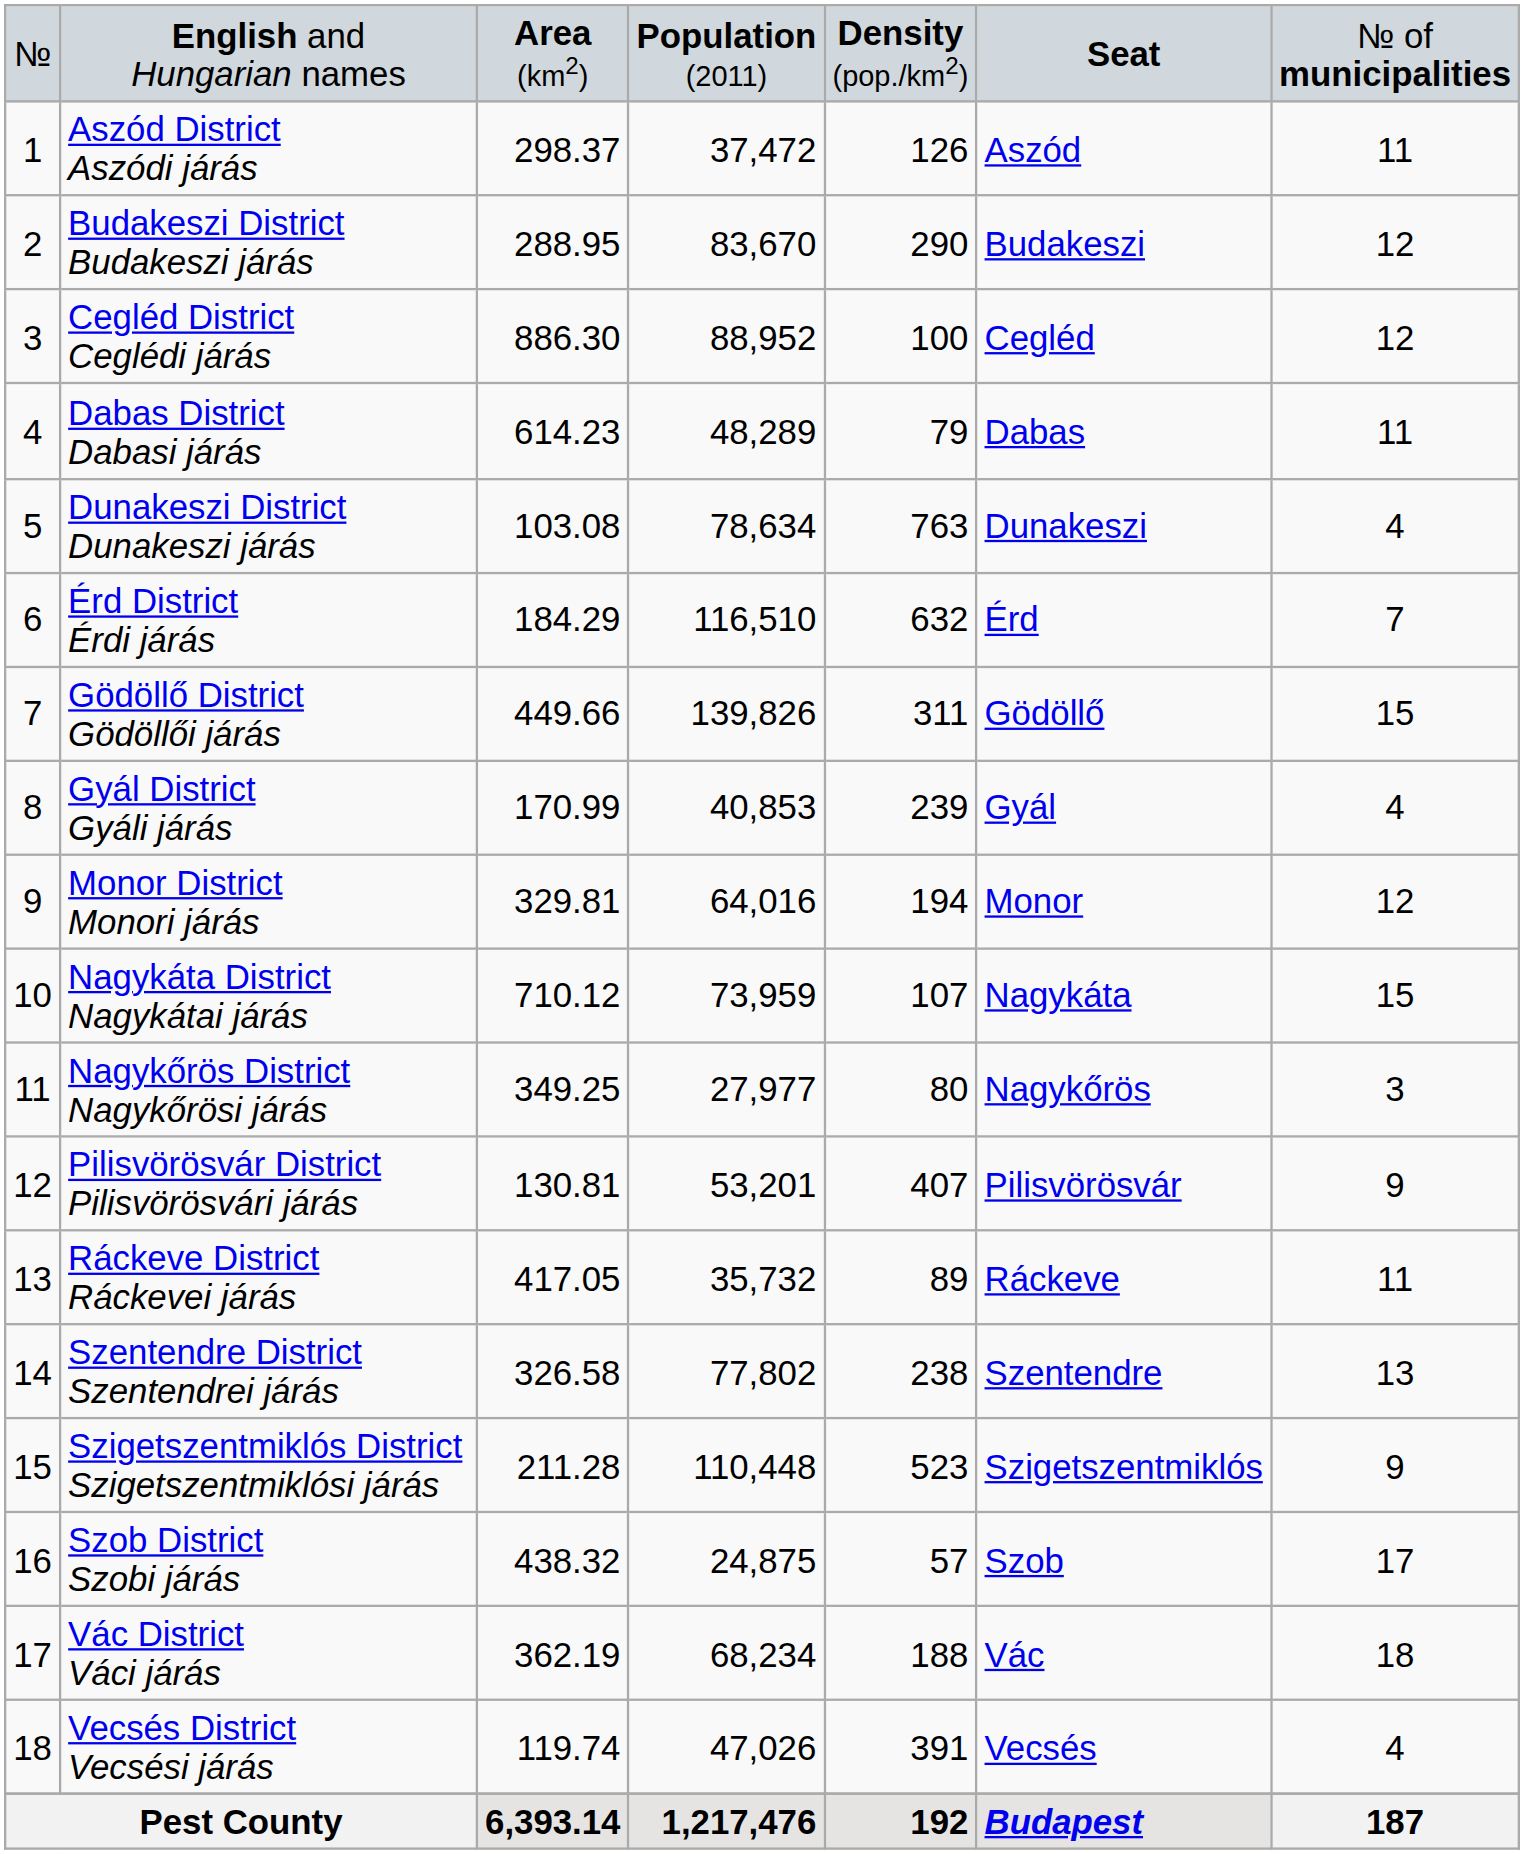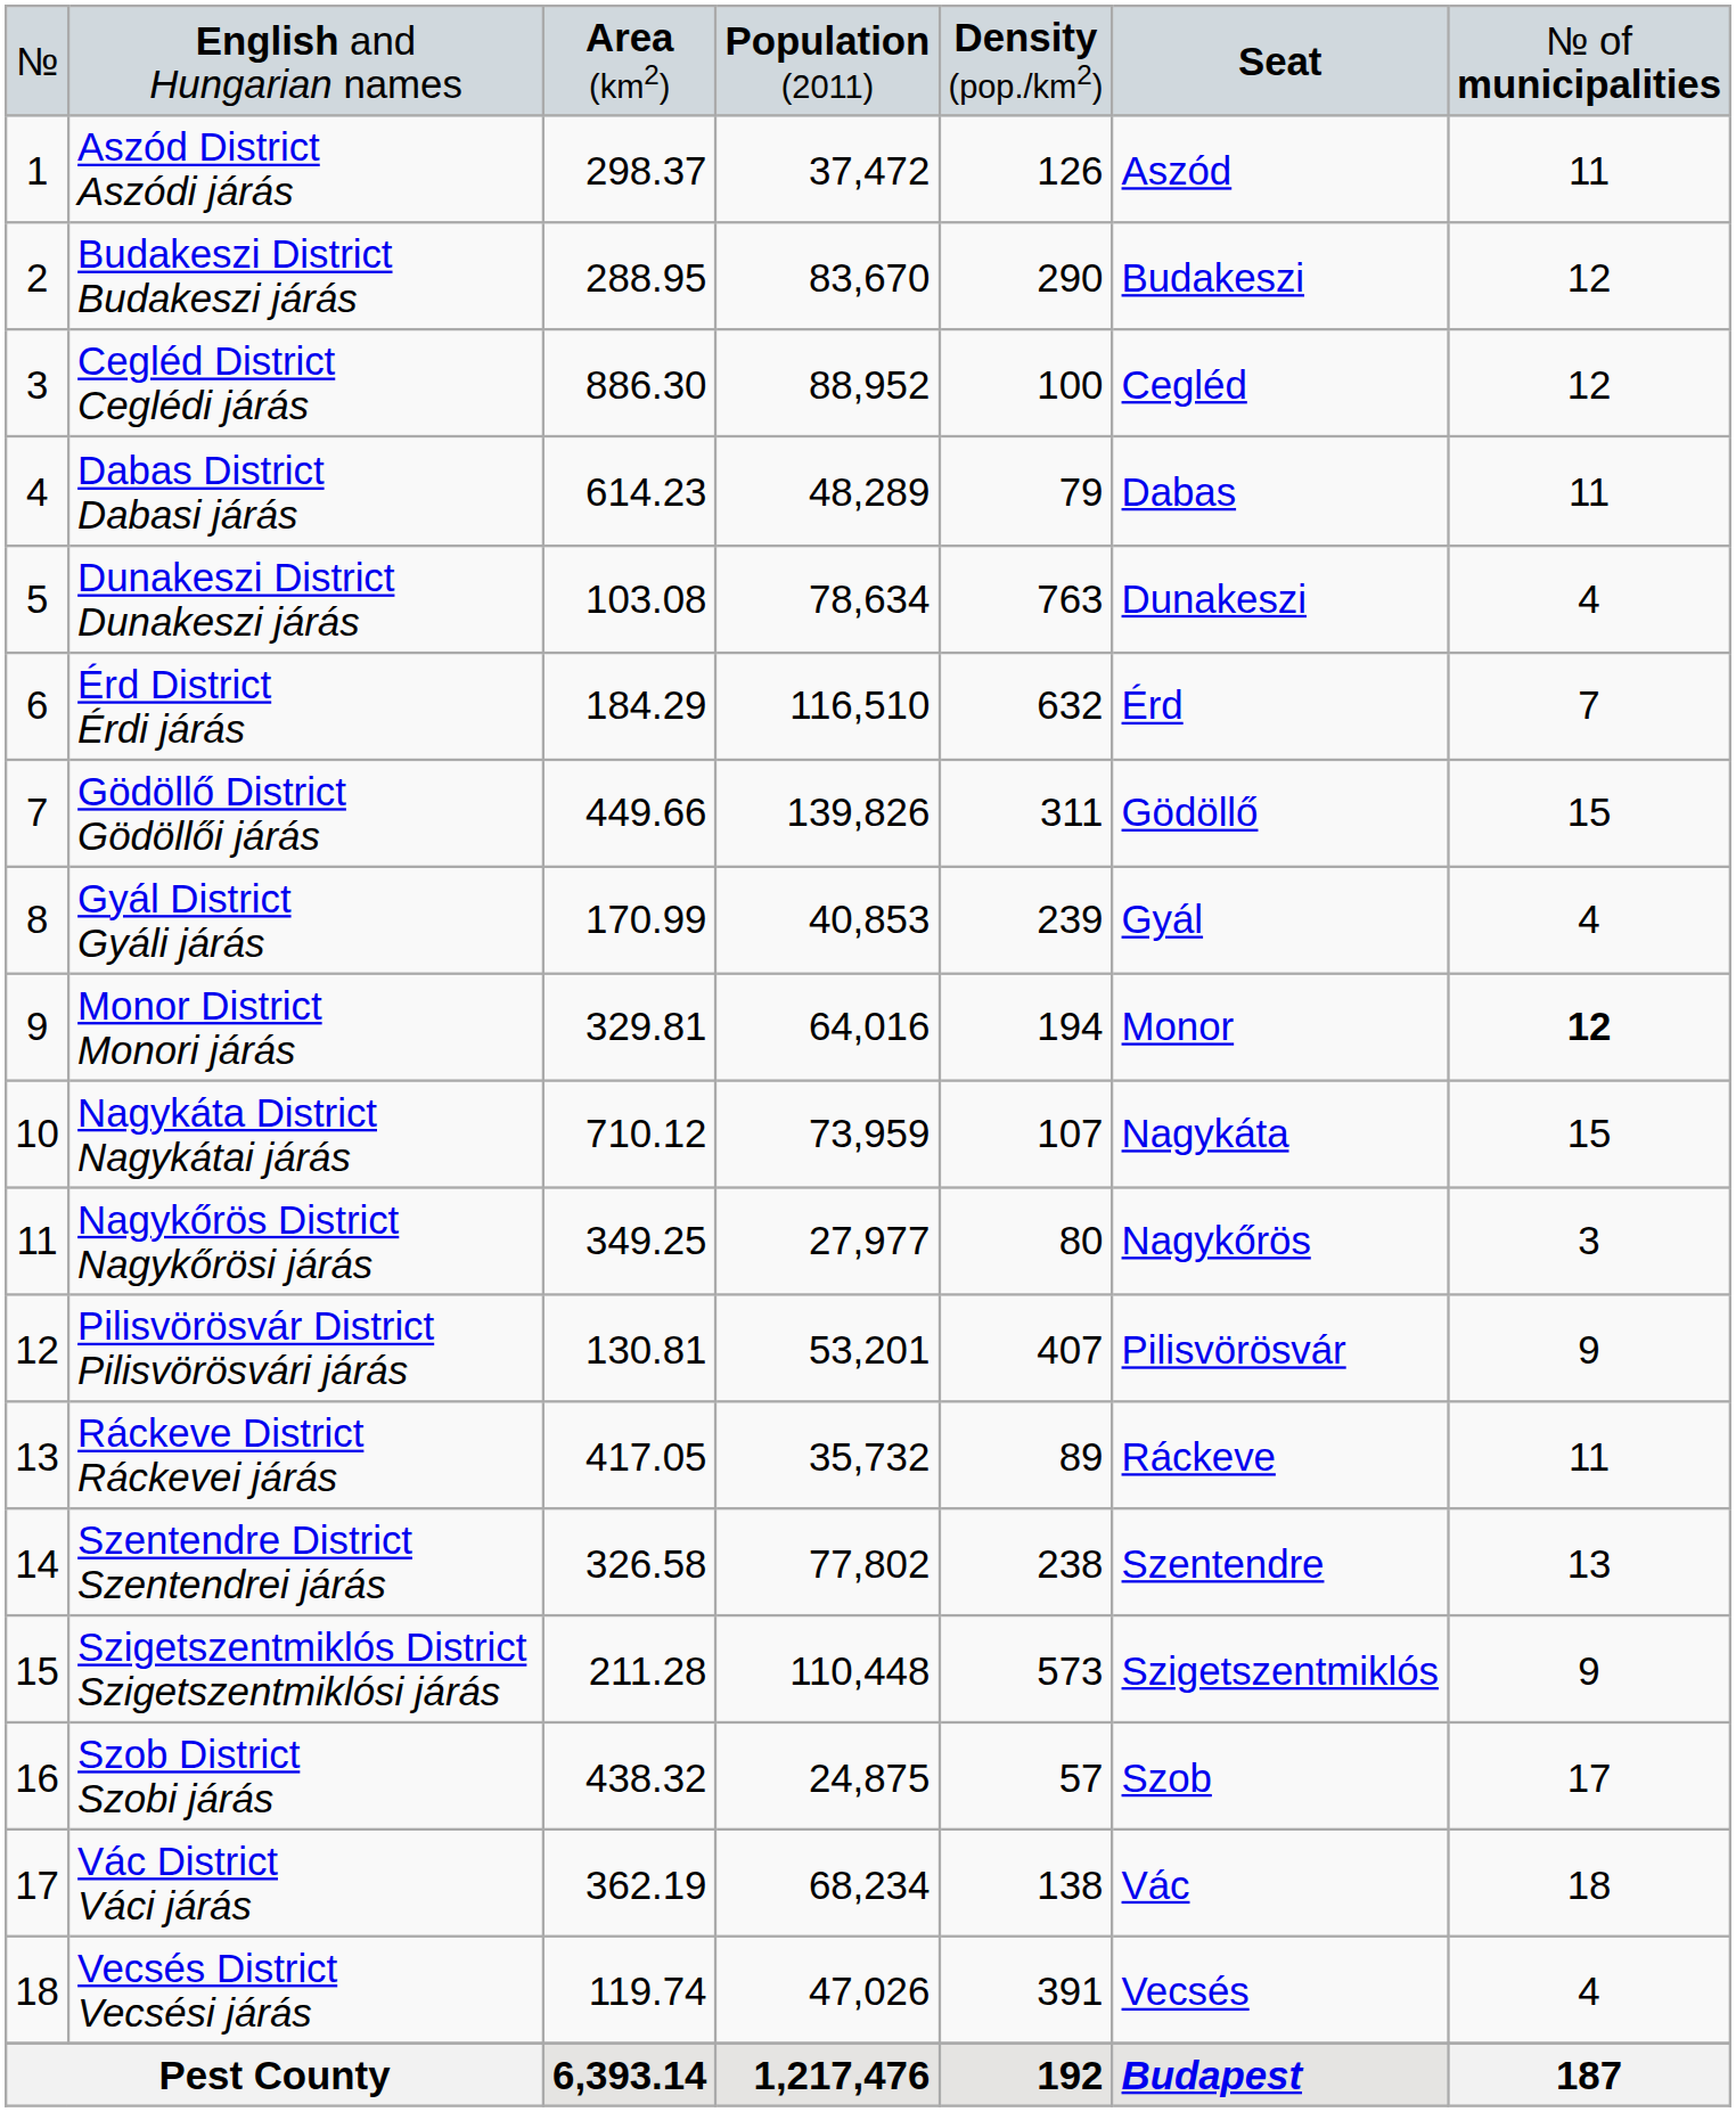Monor District Monori járás | column 7: normal -> bold
Szigetszentmiklós District Szigetszentmiklósi járás | column 5: 523 -> 573
Vác District Váci járás | column 5: 188 -> 138
